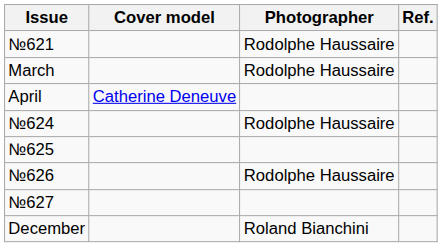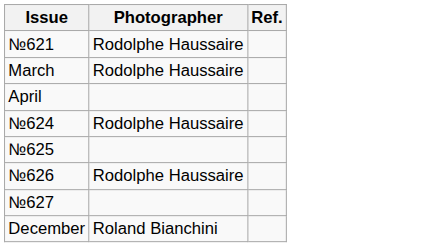- column: Cover model | Catherine Deneuve
